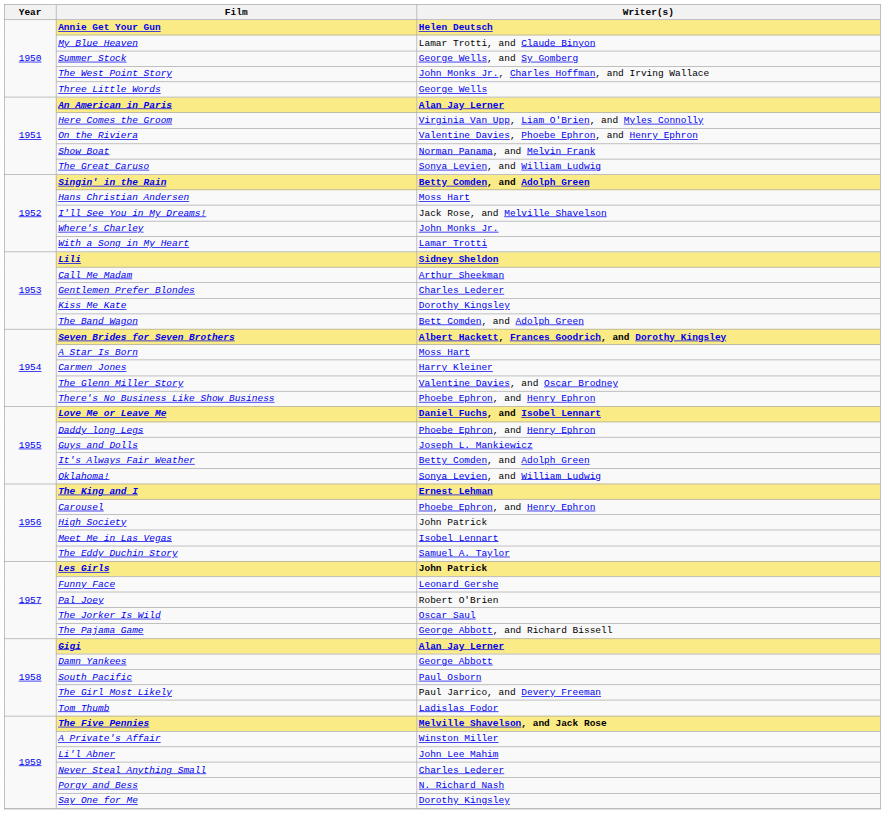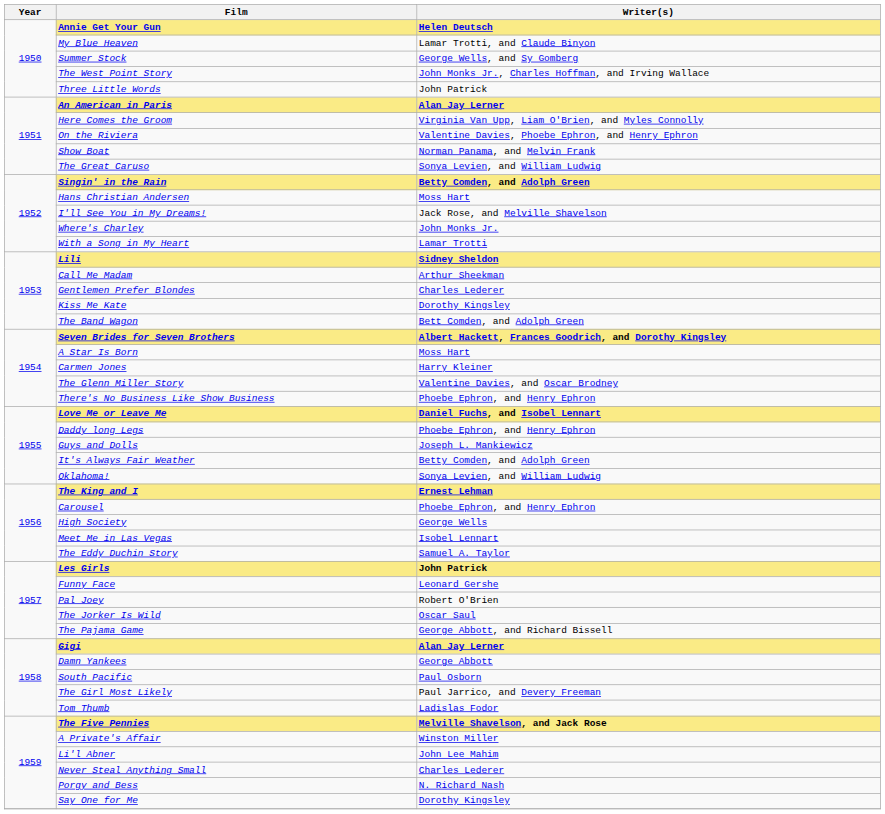Three Little Words | Writer(s): George Wells -> John Patrick
High Society | Writer(s): John Patrick -> George Wells
